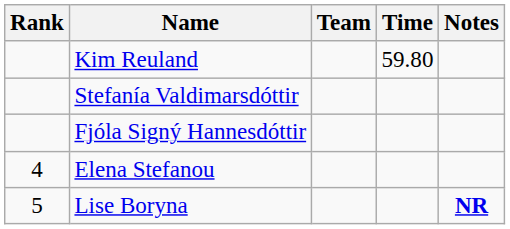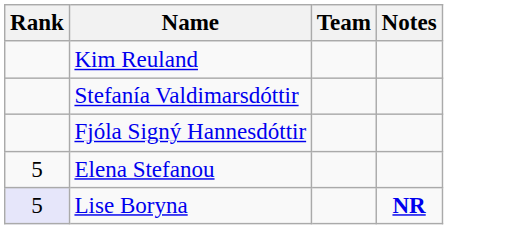- column: Time | 59.80
Elena Stefanou | Rank: 4 -> 5
Lise Boryna | Rank: no background -> lavender background
